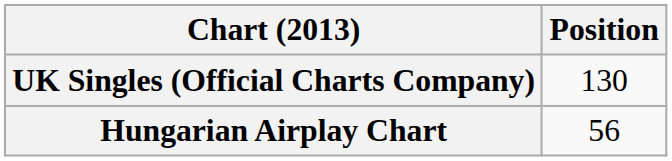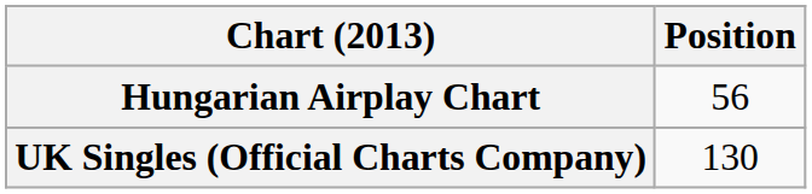rows swapped: Hungarian Airplay Chart <-> UK Singles (Official Charts Company)
